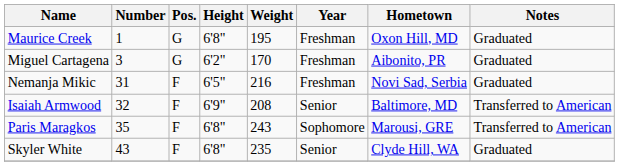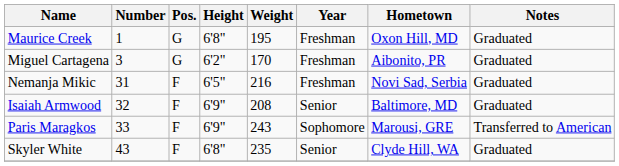Isaiah Armwood | Notes: Transferred to American -> Graduated
Paris Maragkos | Number: 35 -> 33
Paris Maragkos | Height: 6'8" -> 6'9"
